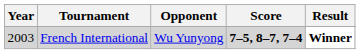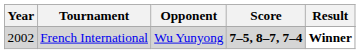French International | Year: 2003 -> 2002
